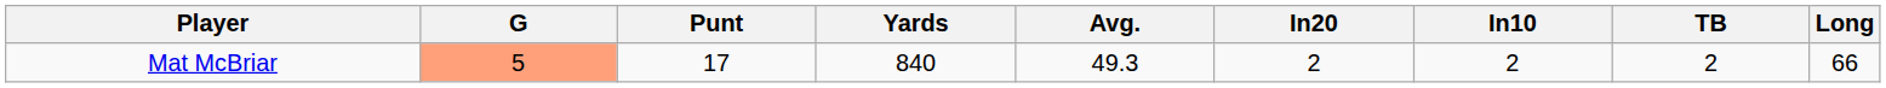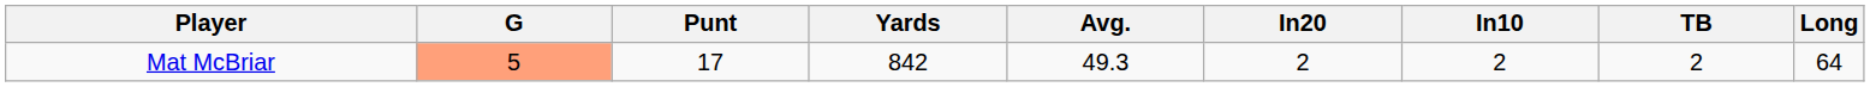Mat McBriar | Yards: 840 -> 842
Mat McBriar | Long: 66 -> 64
